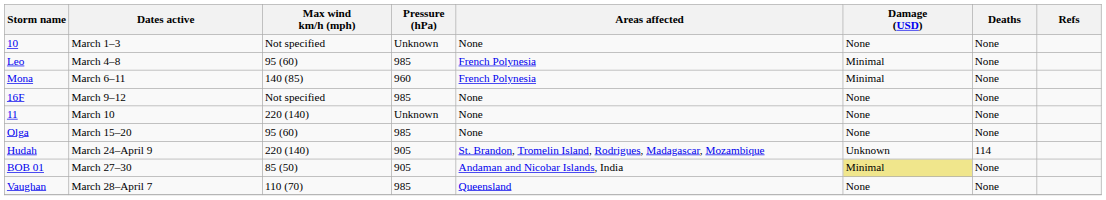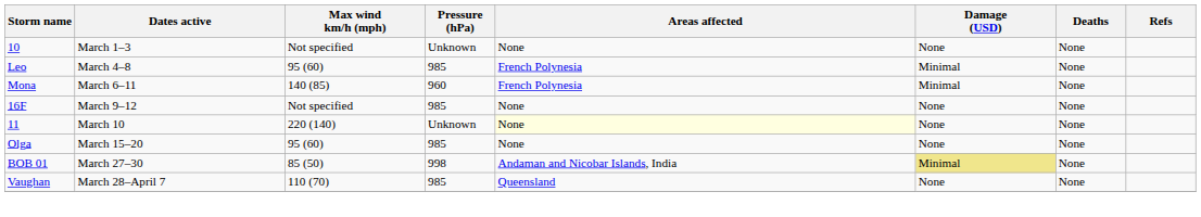11 | Areas affected: no background -> lightyellow background
- row: Hudah | March 24–April 9 | 220 (140) | 905 | St. Brandon, Tromelin Island, Rodrigues, Madagascar, Mozambique | Unknown | 114
BOB 01 | Pressure (hPa): 905 -> 998
